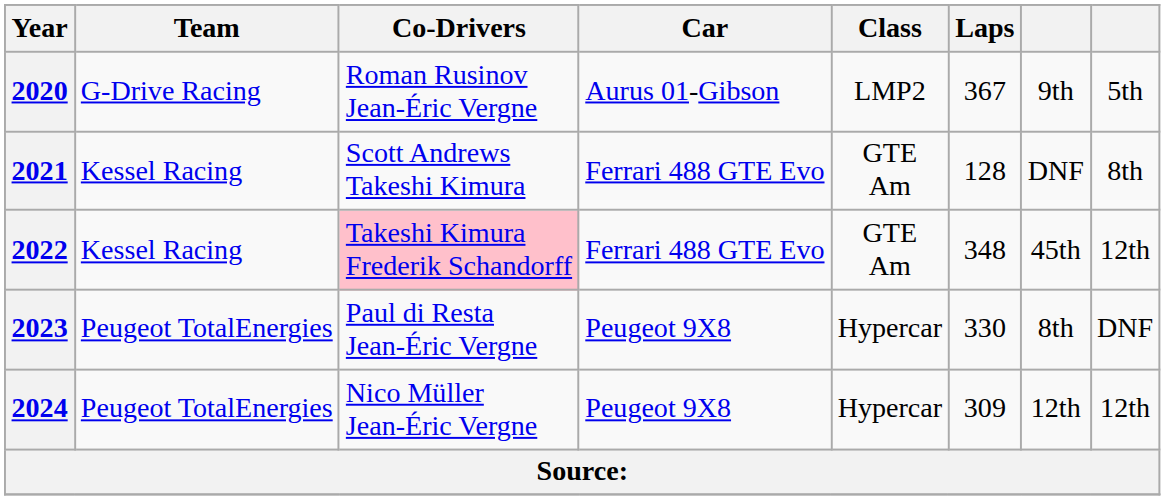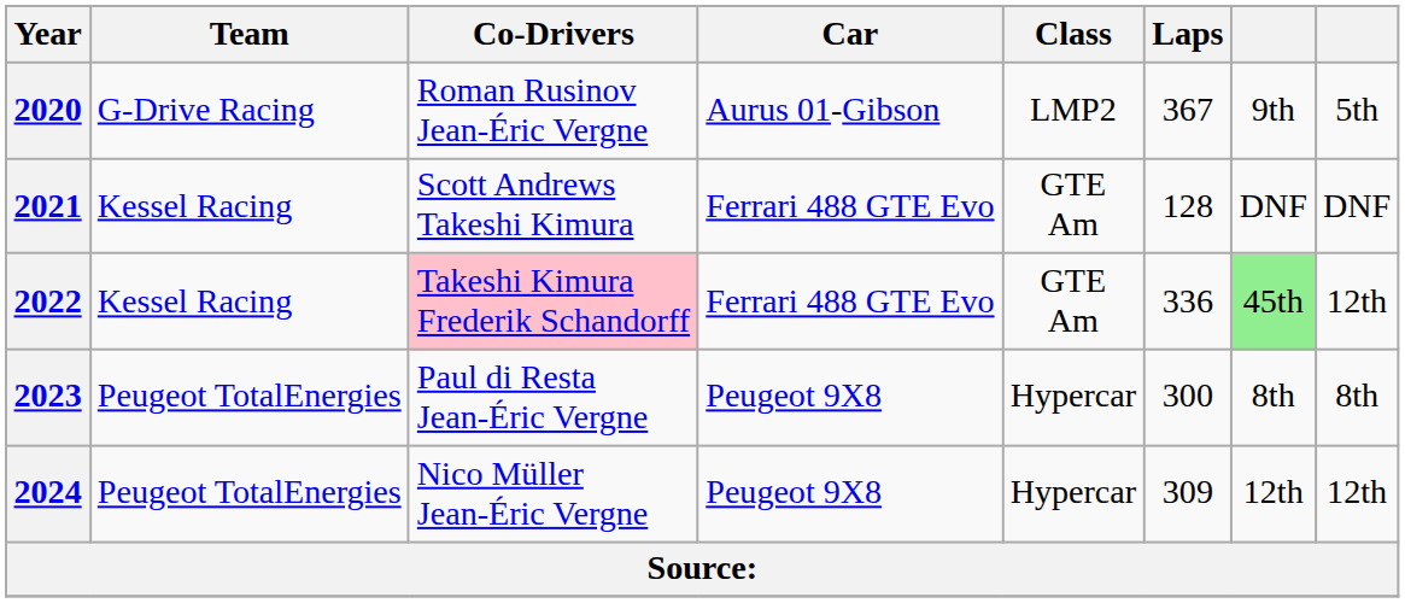2021 | column 8: 8th -> DNF
2022 | Laps: 348 -> 336
2022 | column 7: no background -> lightgreen background
2023 | Laps: 330 -> 300
2023 | column 8: DNF -> 8th
